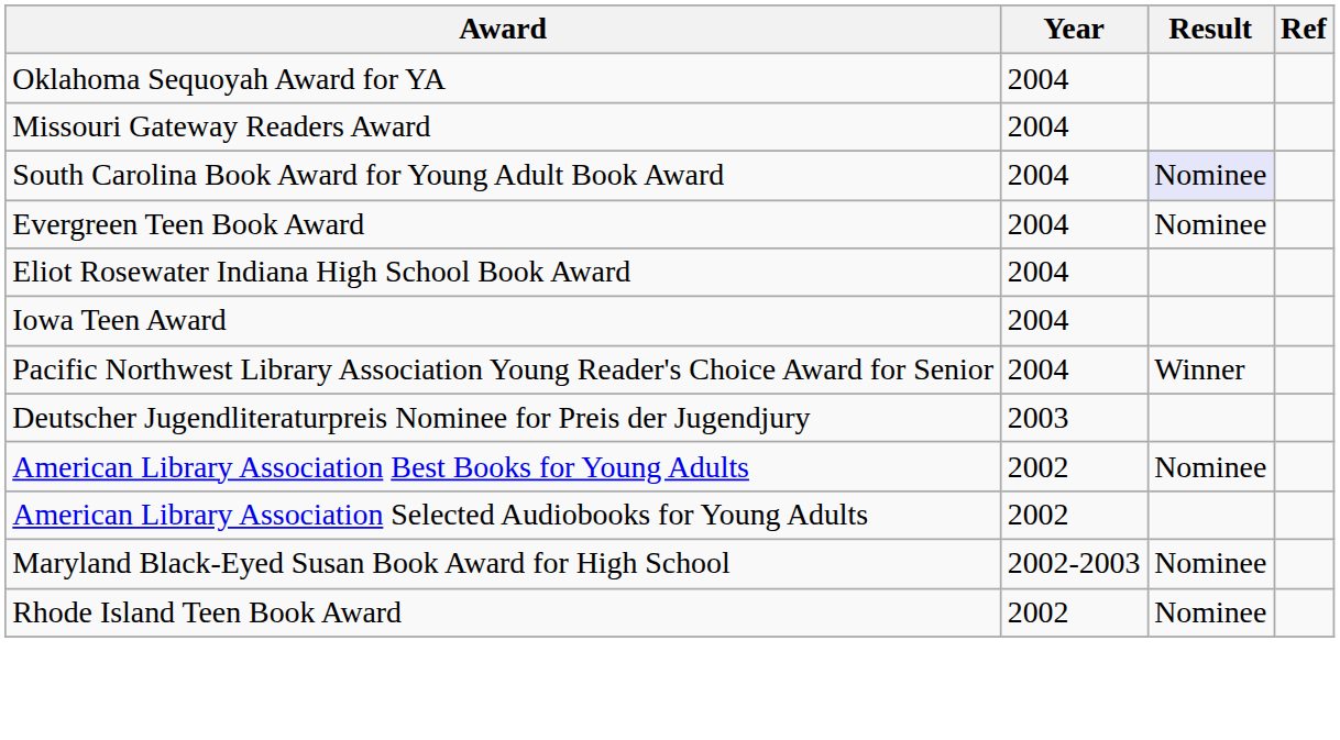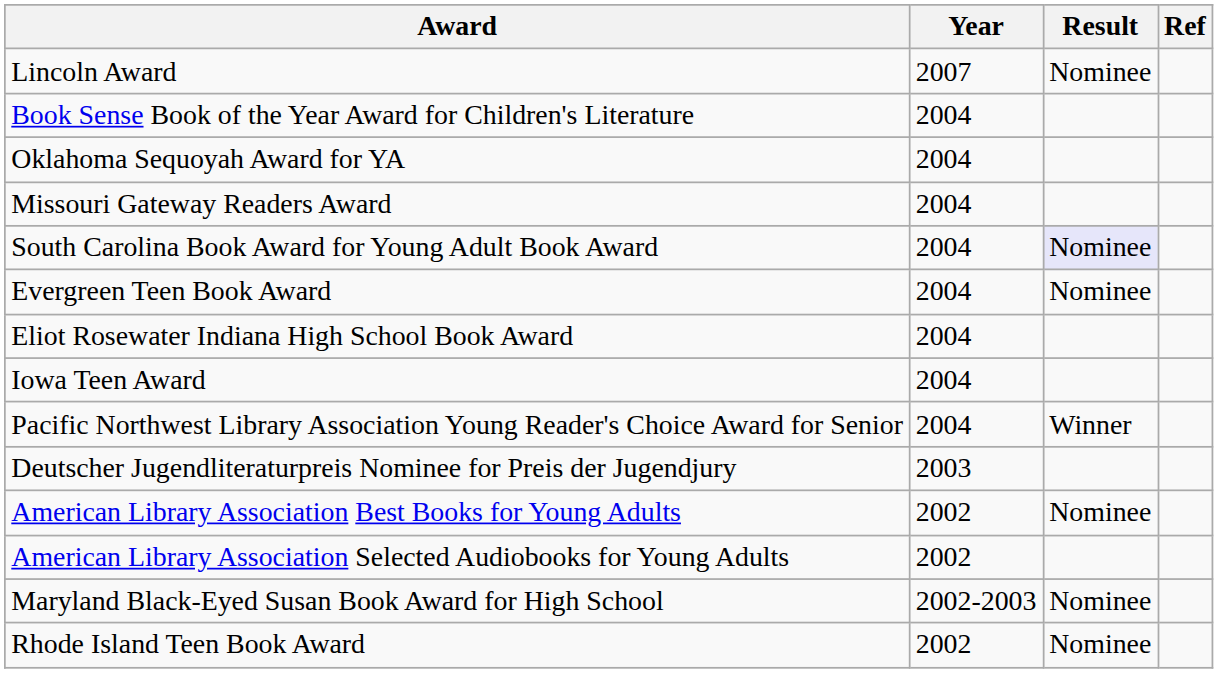+ row: Lincoln Award | 2007 | Nominee
+ row: Book Sense Book of the Year Award for Children's Literature | 2004
